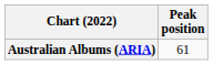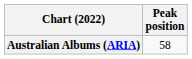Australian Albums (ARIA) | Peak position: 61 -> 58
